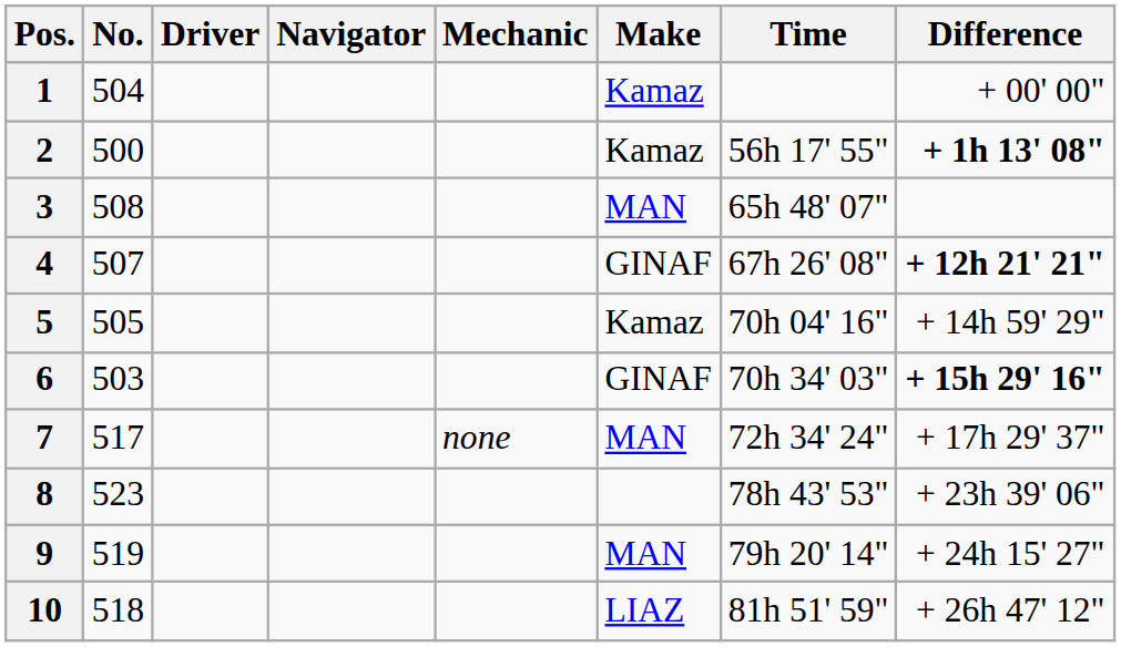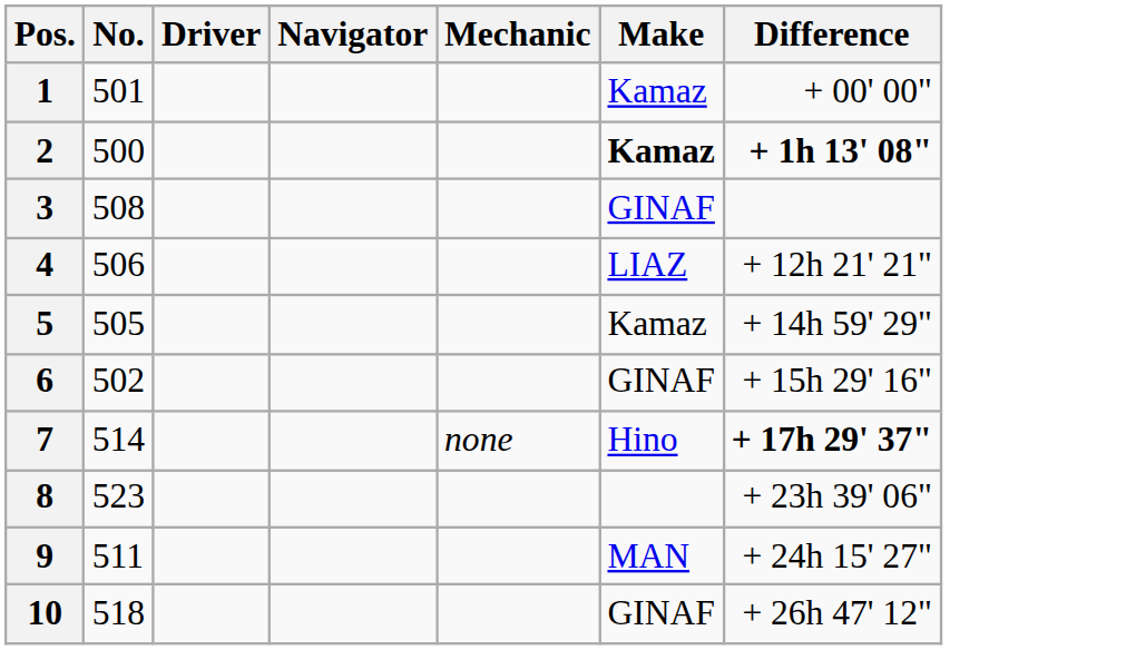- column: Time | 56h 17' 55" | 65h 48' 07" | 67h 26' 08" | 70h 04' 16" | 70h 34' 03" | 72h 34' 24" | 78h 43' 53" | 79h 20' 14" | 81h 51' 59"
1 | No.: 504 -> 501
2 | Make: normal -> bold
3 | Make: MAN -> GINAF
4 | No.: 507 -> 506
4 | Make: GINAF -> LIAZ
4 | Difference: bold -> normal
6 | No.: 503 -> 502
6 | Difference: bold -> normal
7 | No.: 517 -> 514
7 | Make: MAN -> Hino
7 | Difference: normal -> bold
9 | No.: 519 -> 511
10 | Make: LIAZ -> GINAF
